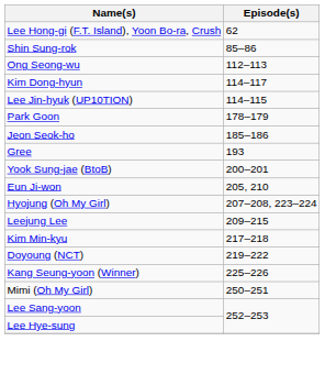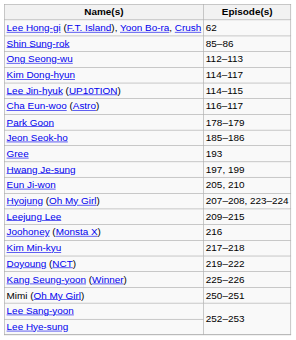+ row: Cha Eun-woo (Astro) | 116–117
+ row: Hwang Je-sung | 197, 199
- row: Yook Sung-jae (BtoB) | 200–201
+ row: Joohoney (Monsta X) | 216
